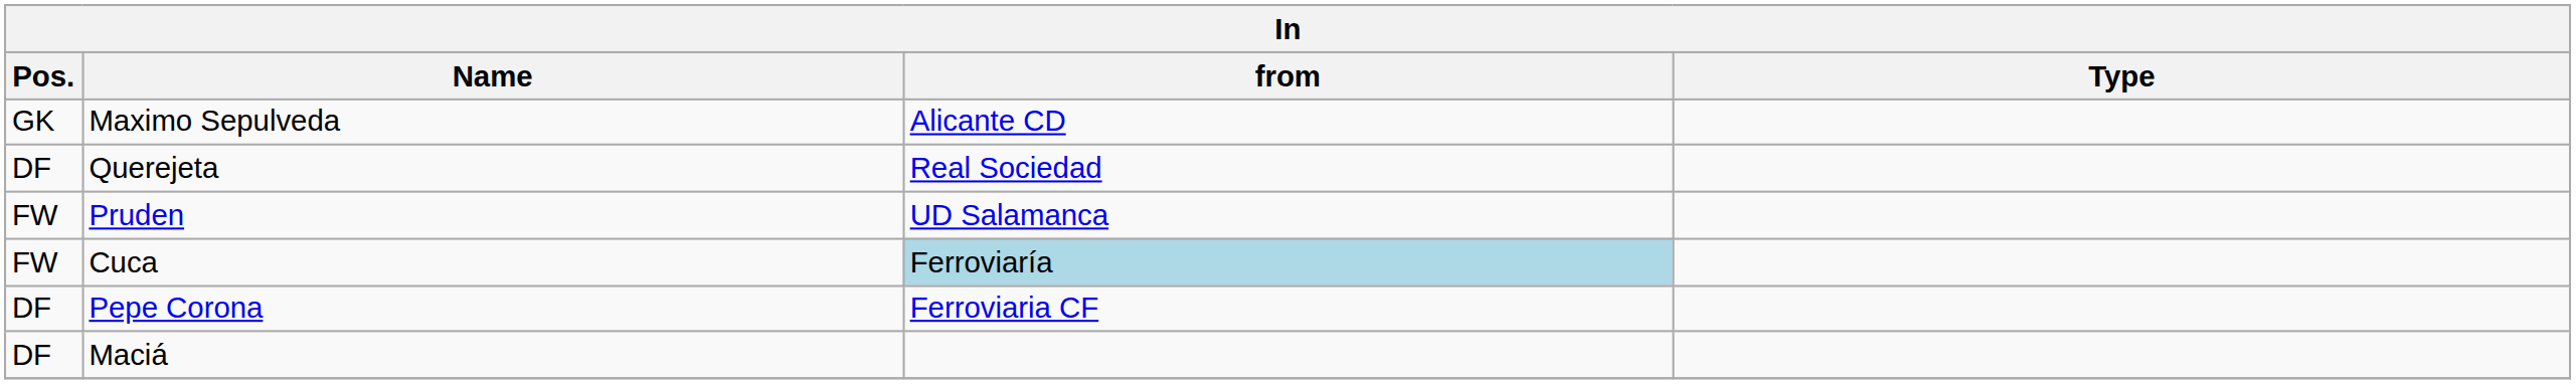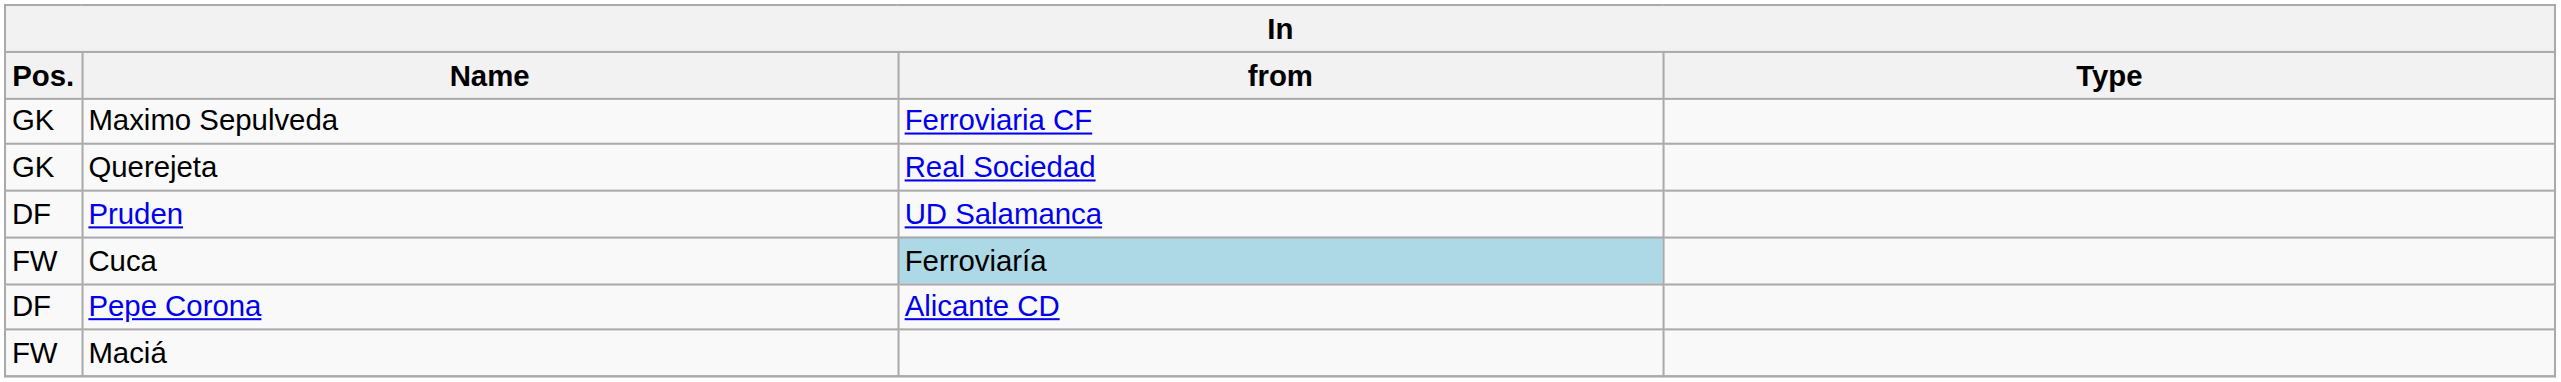Maximo Sepulveda | from: Alicante CD -> Ferroviaria CF
Querejeta | Pos.: DF -> GK
Pruden | Pos.: FW -> DF
Pepe Corona | from: Ferroviaria CF -> Alicante CD
Maciá | Pos.: DF -> FW
